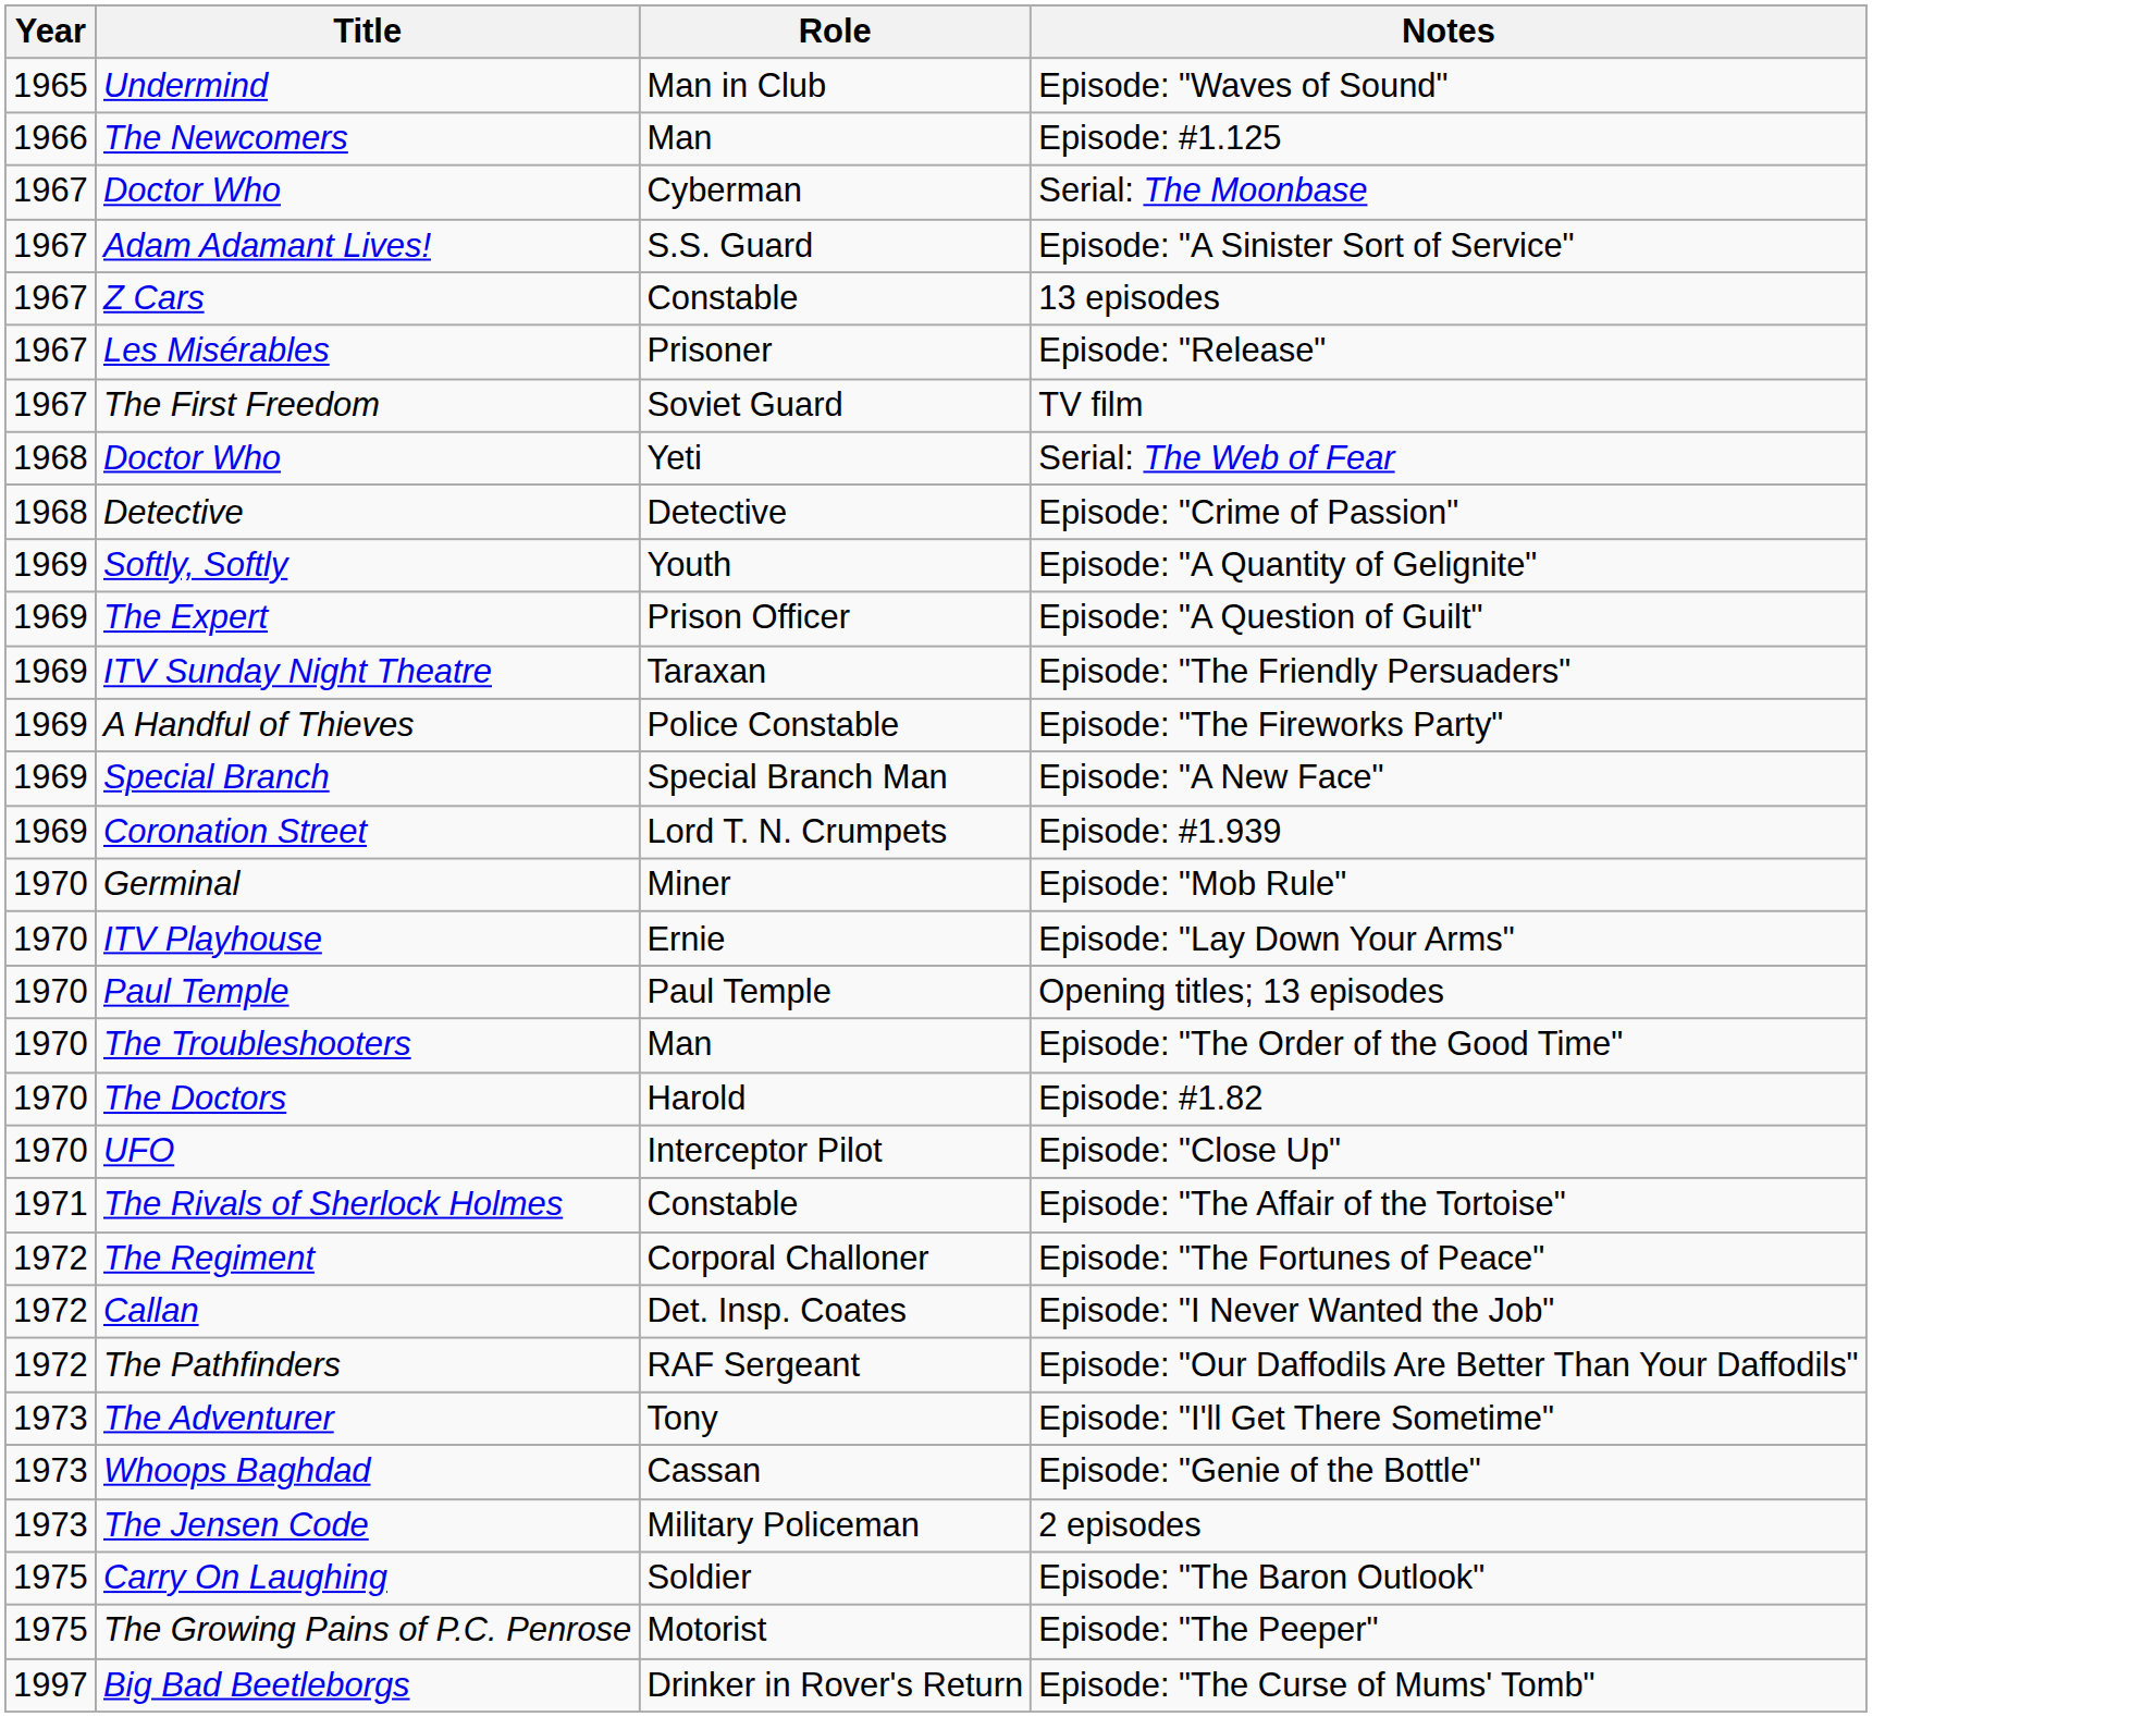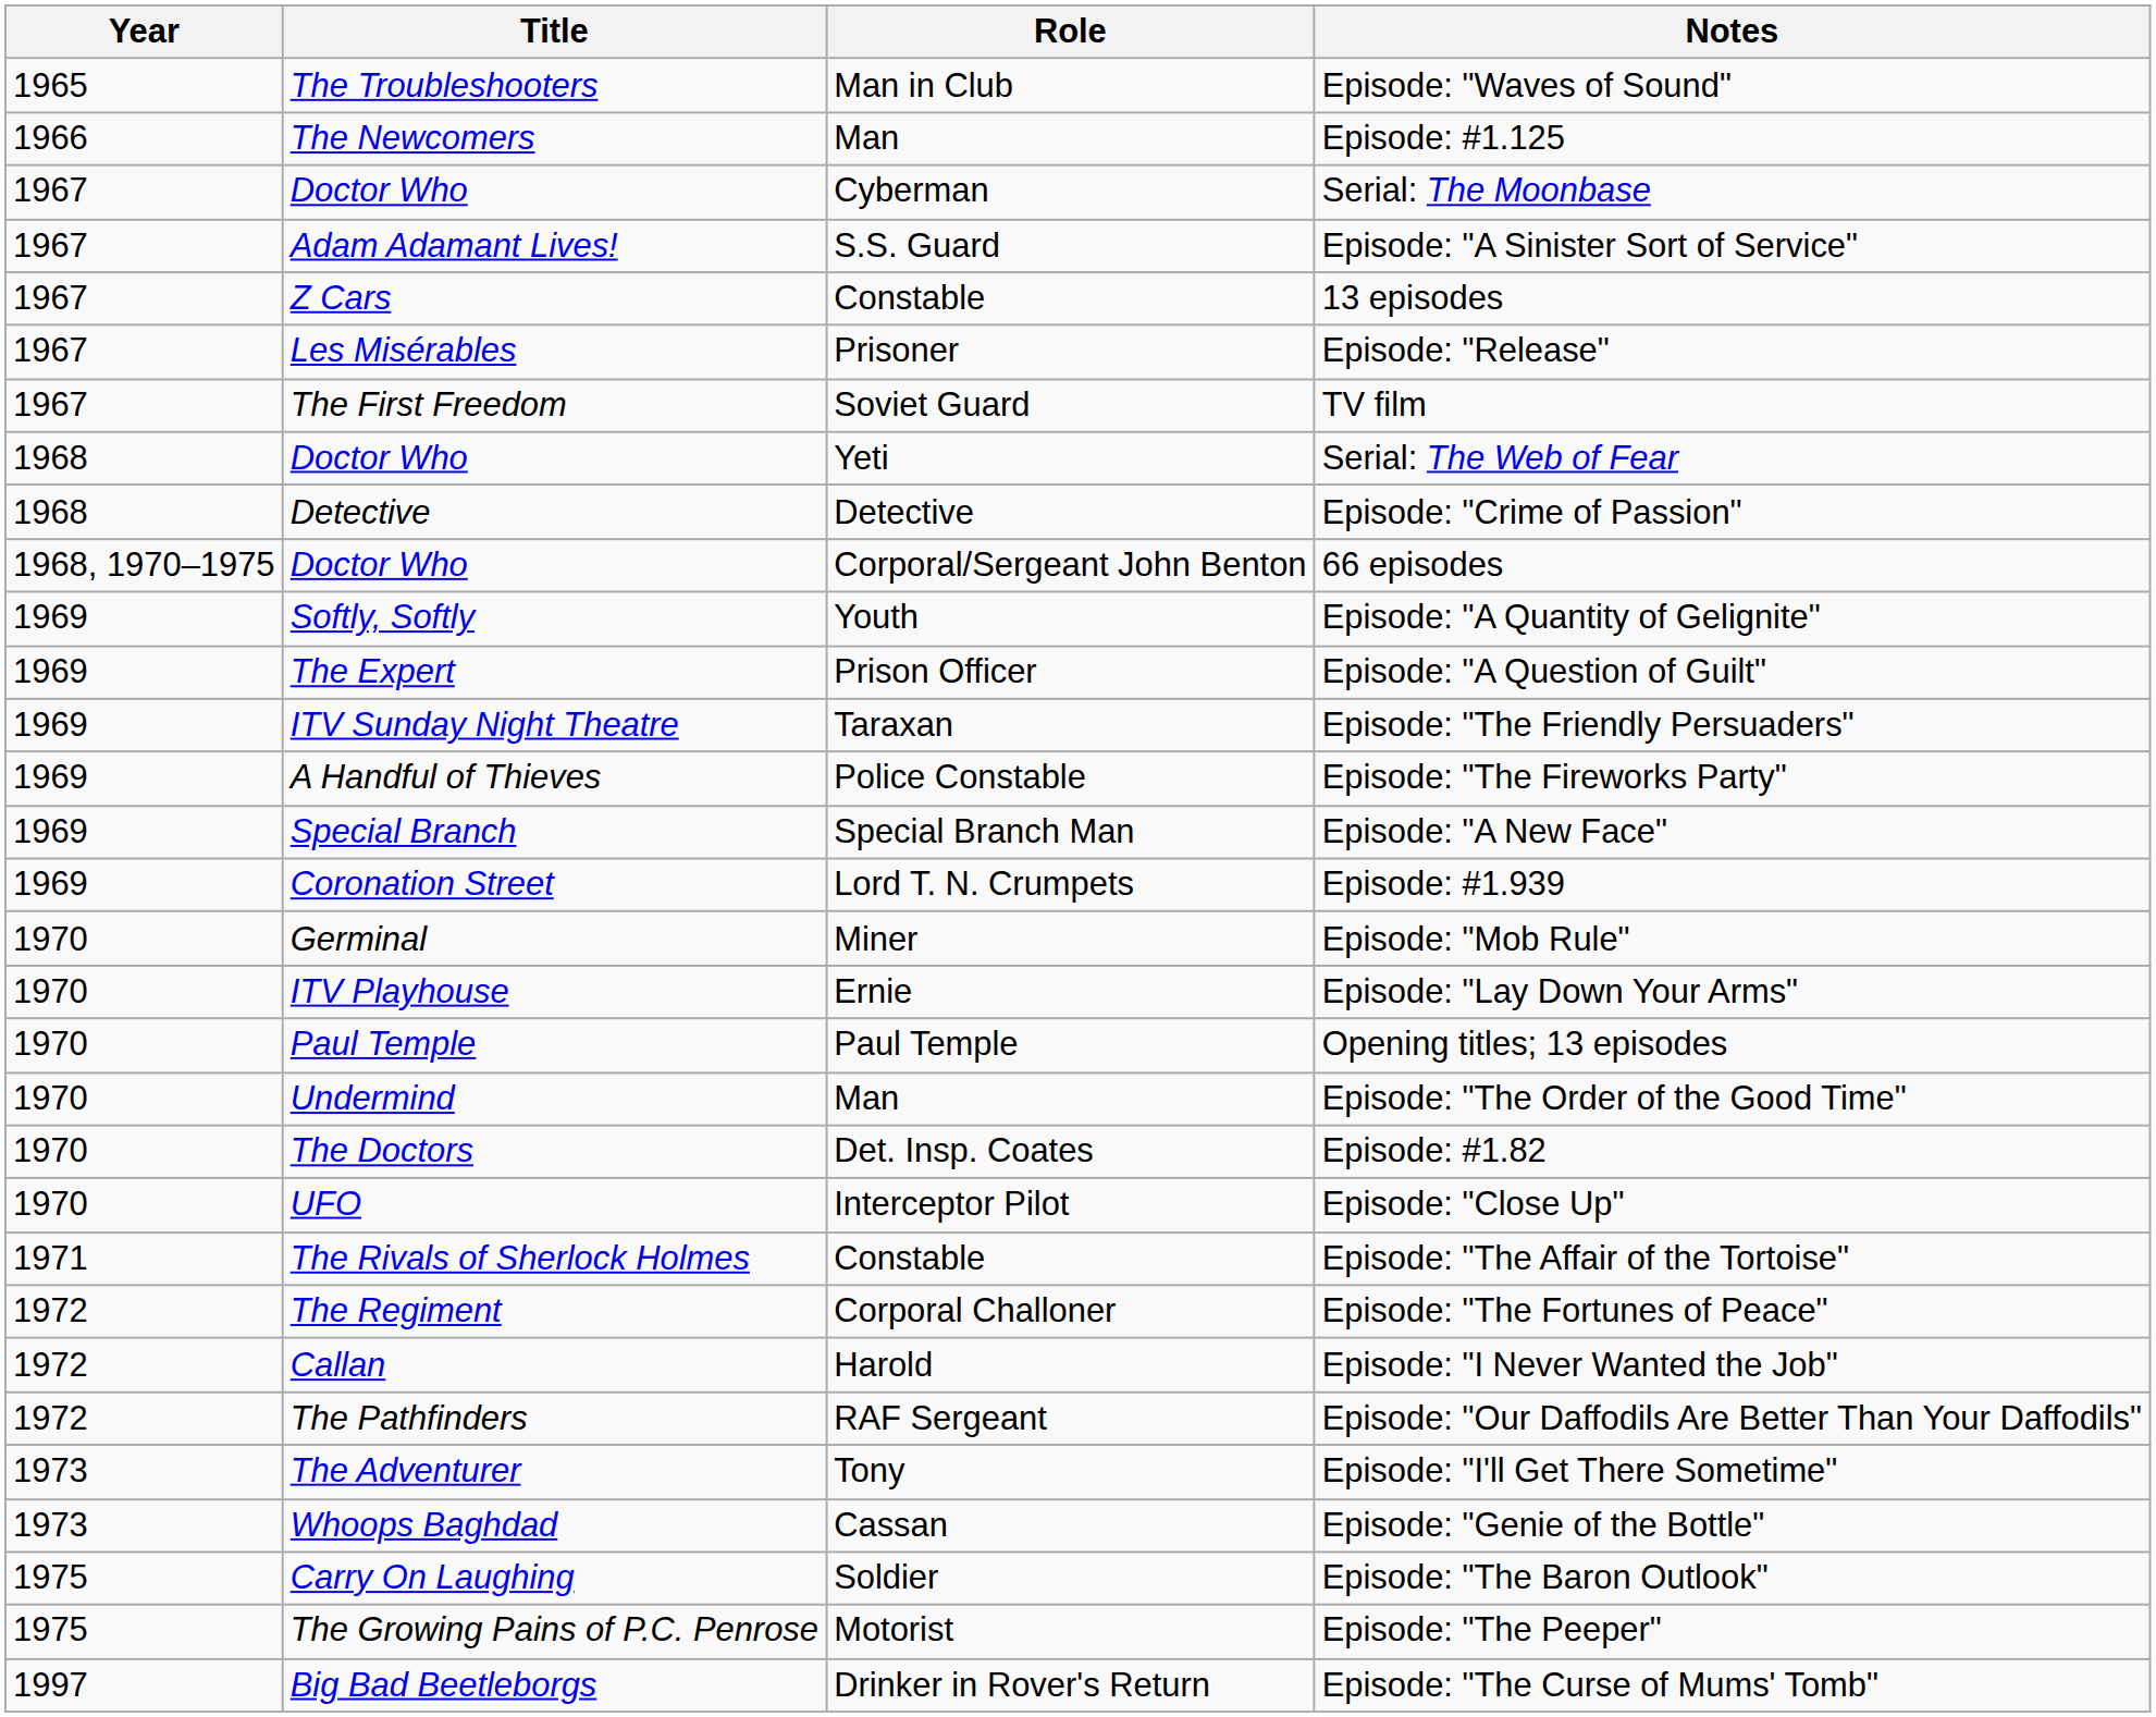Episode: "Waves of Sound" | Title: Undermind -> The Troubleshooters
+ row: 1968, 1970–1975 | Doctor Who | Corporal/Sergeant John Benton | 66 episodes
Episode: "The Order of the Good Time" | Title: The Troubleshooters -> Undermind
Episode: #1.82 | Role: Harold -> Det. Insp. Coates
Episode: "I Never Wanted the Job" | Role: Det. Insp. Coates -> Harold
- row: 1973 | The Jensen Code | Military Policeman | 2 episodes
